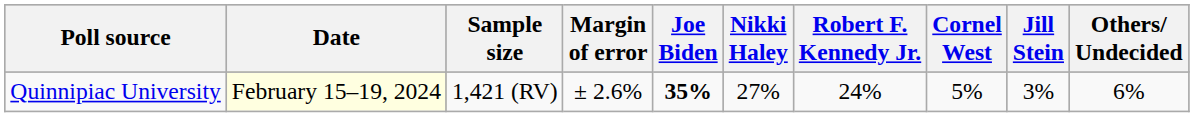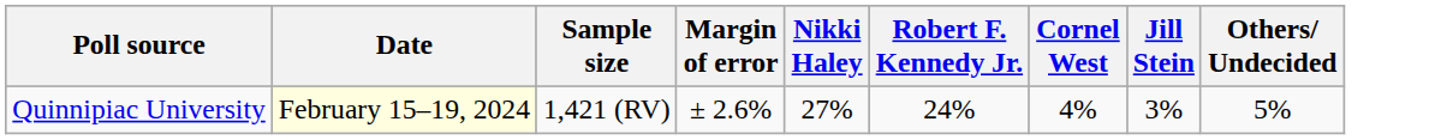- column: Joe Biden | 35%
Quinnipiac University | Cornel West: 5% -> 4%
Quinnipiac University | Others/ Undecided: 6% -> 5%
